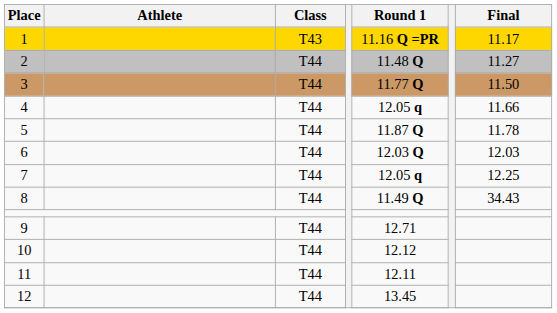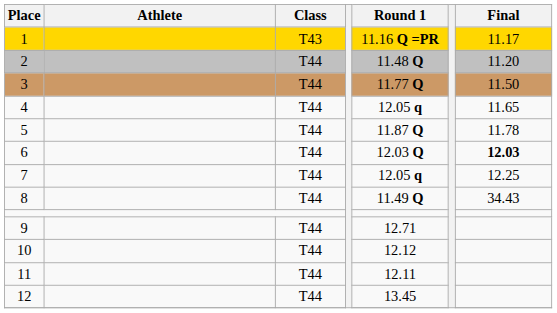2 | Final: 11.27 -> 11.20
4 | Final: 11.66 -> 11.65
6 | Final: normal -> bold
